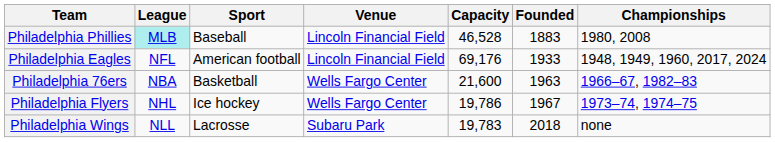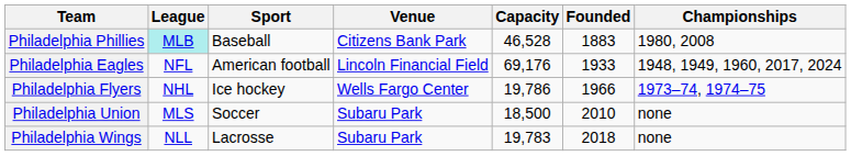Philadelphia Phillies | Venue: Lincoln Financial Field -> Citizens Bank Park
- row: Philadelphia 76ers | NBA | Basketball | Wells Fargo Center | 21,600 | 1963 | 1966–67, 1982–83
Philadelphia Flyers | Founded: 1967 -> 1966
+ row: Philadelphia Union | MLS | Soccer | Subaru Park | 18,500 | 2010 | none
